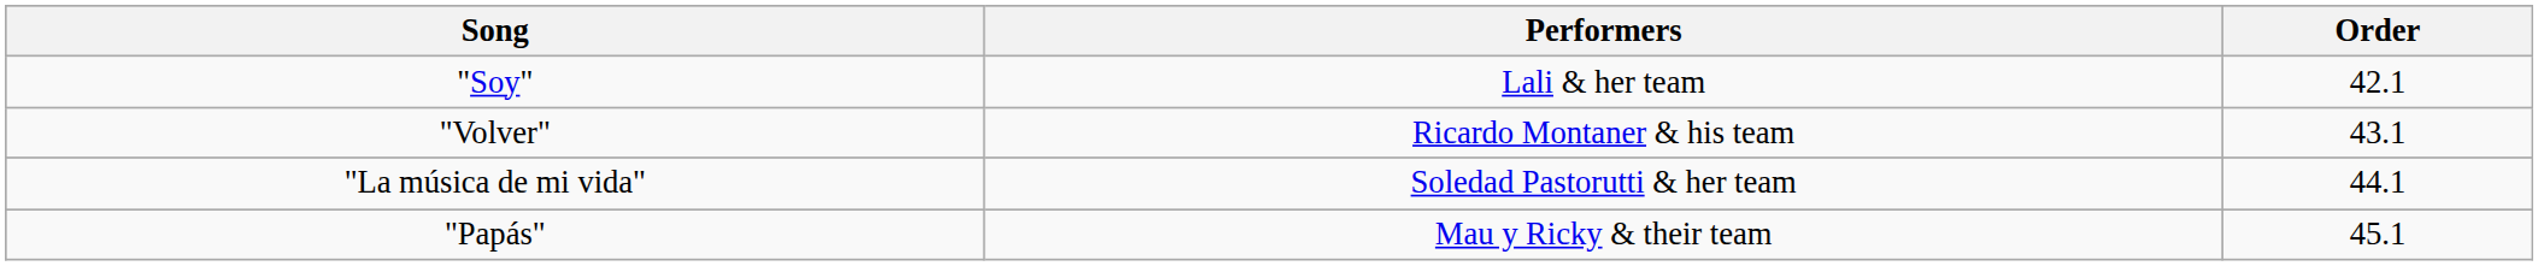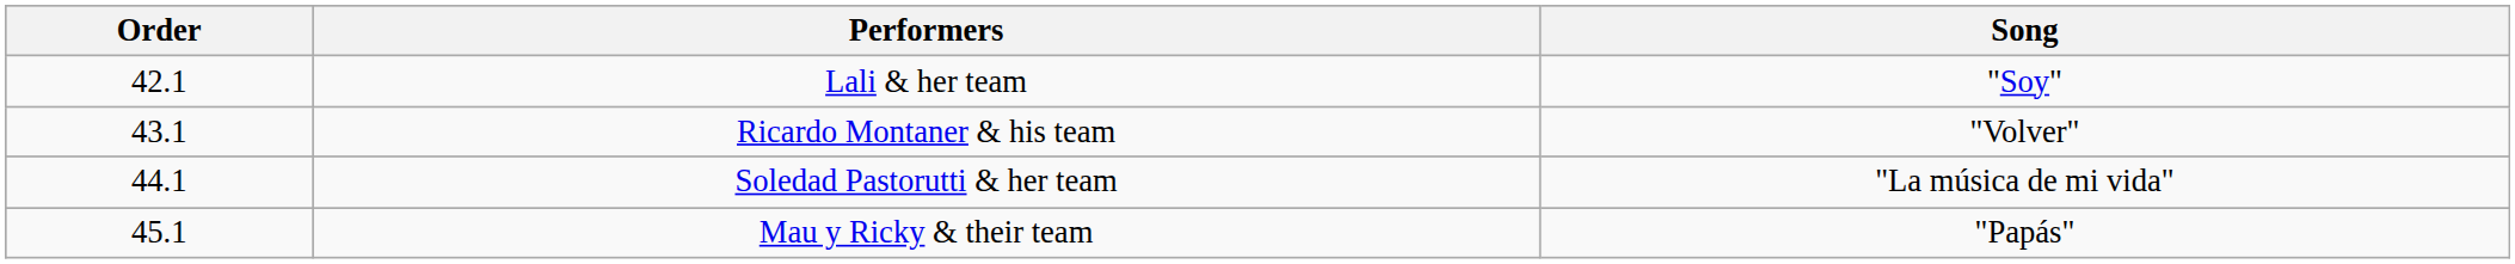columns swapped: Order <-> Song
